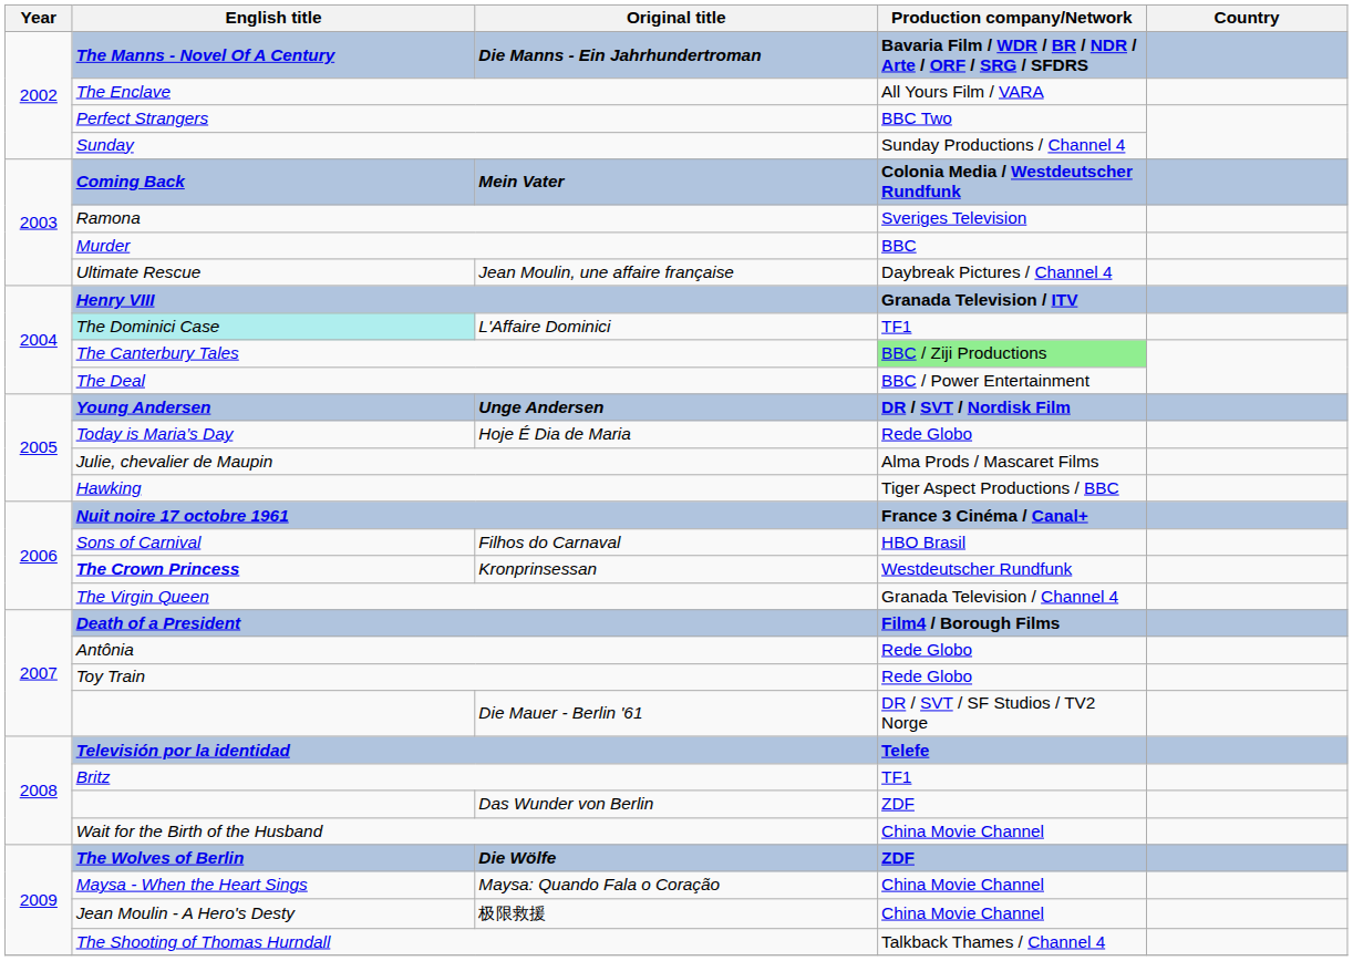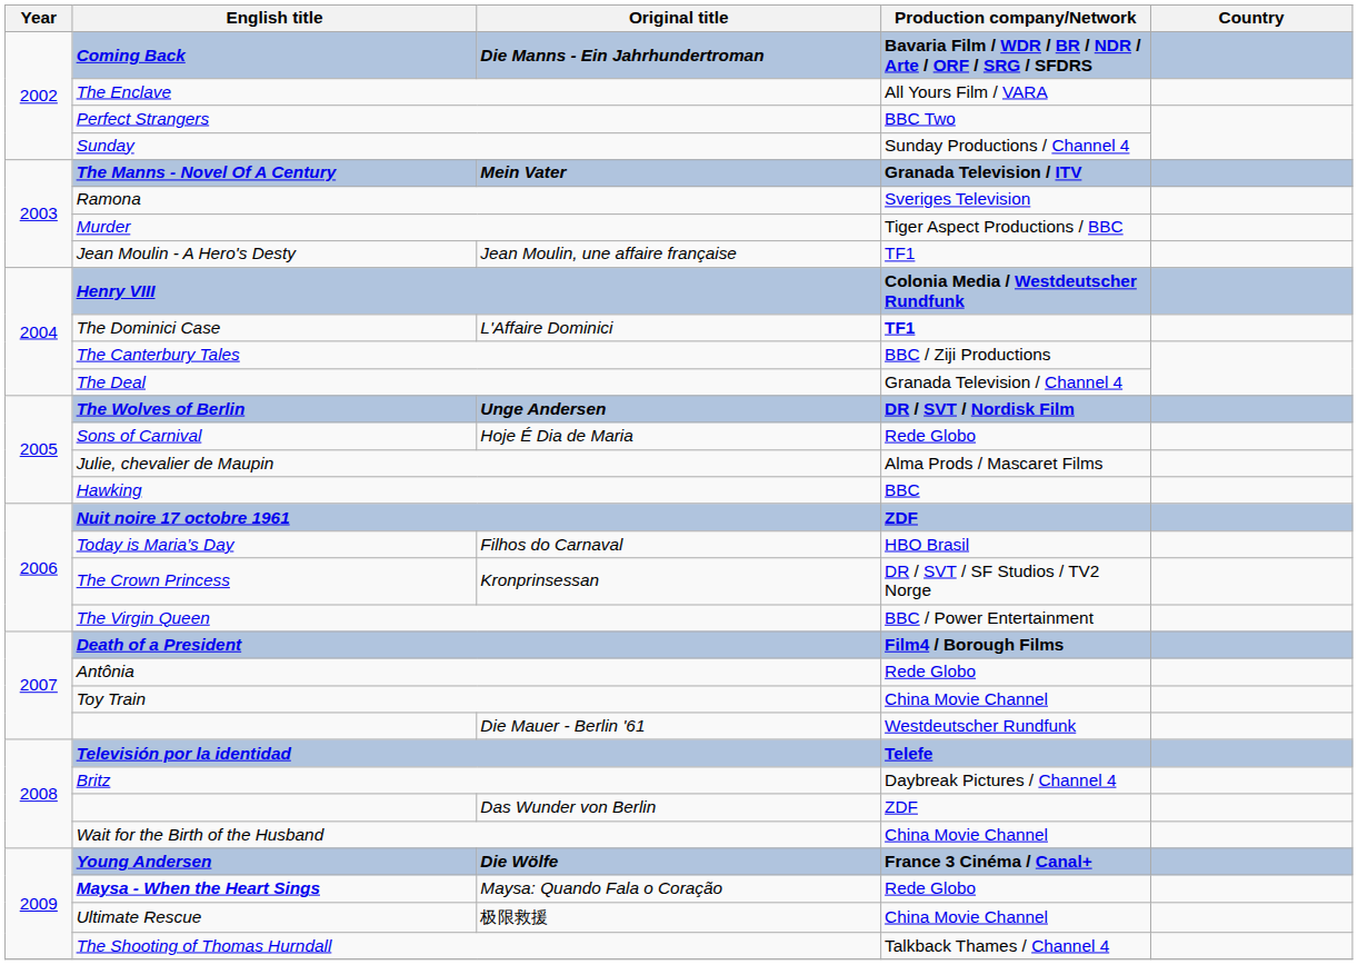Die Manns - Ein Jahrhundertroman | English title: The Manns - Novel Of A Century -> Coming Back
Mein Vater | English title: Coming Back -> The Manns - Novel Of A Century
Mein Vater | Production company/Network: Colonia Media / Westdeutscher Rundfunk -> Granada Television / ITV
Murder | Production company/Network: BBC -> Tiger Aspect Productions / BBC
Jean Moulin, une affaire française | English title: Ultimate Rescue -> Jean Moulin - A Hero's Desty
Jean Moulin, une affaire française | Production company/Network: Daybreak Pictures / Channel 4 -> TF1
Henry VIII | Production company/Network: Granada Television / ITV -> Colonia Media / Westdeutscher Rundfunk
L'Affaire Dominici | English title: paleturquoise background -> no background
L'Affaire Dominici | Production company/Network: normal -> bold
The Canterbury Tales | Production company/Network: lightgreen background -> no background
The Deal | Production company/Network: BBC / Power Entertainment -> Granada Television / Channel 4
Unge Andersen | English title: Young Andersen -> The Wolves of Berlin
Hoje É Dia de Maria | English title: Today is Maria’s Day -> Sons of Carnival
Hawking | Production company/Network: Tiger Aspect Productions / BBC -> BBC
Nuit noire 17 octobre 1961 | Production company/Network: France 3 Cinéma / Canal+ -> ZDF
Filhos do Carnaval | English title: Sons of Carnival -> Today is Maria’s Day
Kronprinsessan | English title: bold -> normal
Kronprinsessan | Production company/Network: Westdeutscher Rundfunk -> DR / SVT / SF Studios / TV2 Norge
The Virgin Queen | Production company/Network: Granada Television / Channel 4 -> BBC / Power Entertainment
Toy Train | Production company/Network: Rede Globo -> China Movie Channel
Die Mauer - Berlin '61 | Production company/Network: DR / SVT / SF Studios / TV2 Norge -> Westdeutscher Rundfunk
Britz | Production company/Network: TF1 -> Daybreak Pictures / Channel 4
Die Wölfe | English title: The Wolves of Berlin -> Young Andersen
Die Wölfe | Production company/Network: ZDF -> France 3 Cinéma / Canal+
Maysa: Quando Fala o Coração | English title: normal -> bold
Maysa: Quando Fala o Coração | Production company/Network: China Movie Channel -> Rede Globo
极限救援 | English title: Jean Moulin - A Hero's Desty -> Ultimate Rescue
